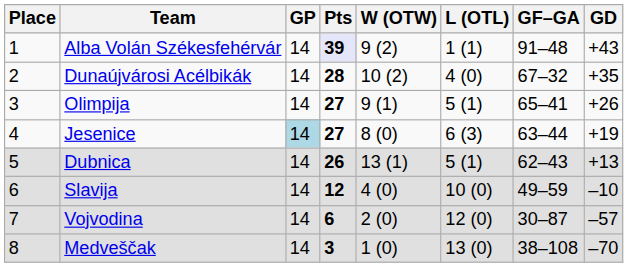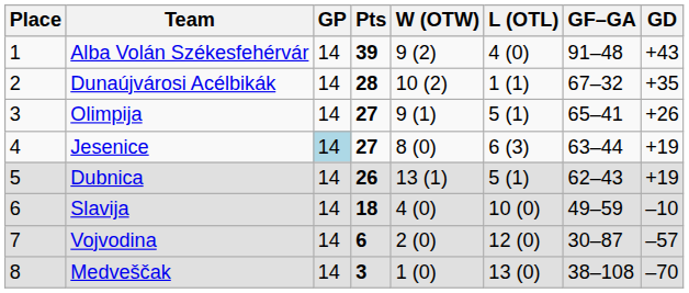Alba Volán Székesfehérvár | Pts: lavender background -> no background
Alba Volán Székesfehérvár | L (OTL): 1 (1) -> 4 (0)
Dunaújvárosi Acélbikák | L (OTL): 4 (0) -> 1 (1)
Dubnica | GD: +13 -> +19
Slavija | Pts: 12 -> 18
